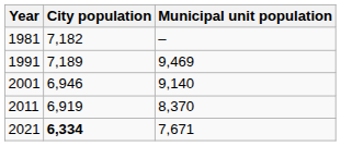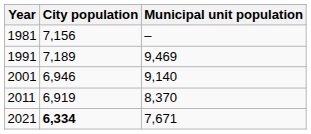1981 | City population: 7,182 -> 7,156
